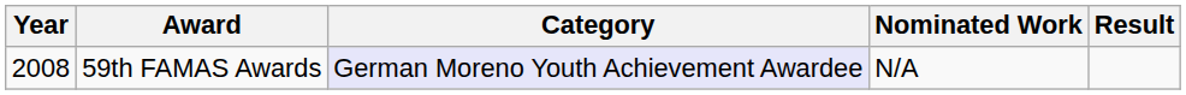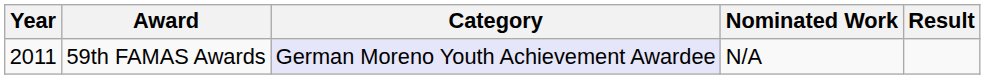59th FAMAS Awards | Year: 2008 -> 2011
